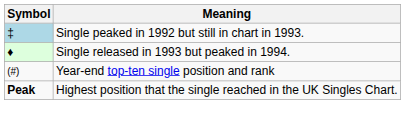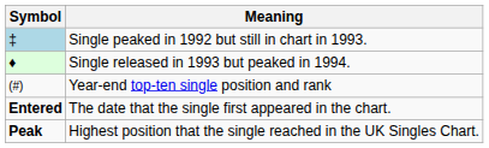+ row: Entered | The date that the single first appeared in the chart.
